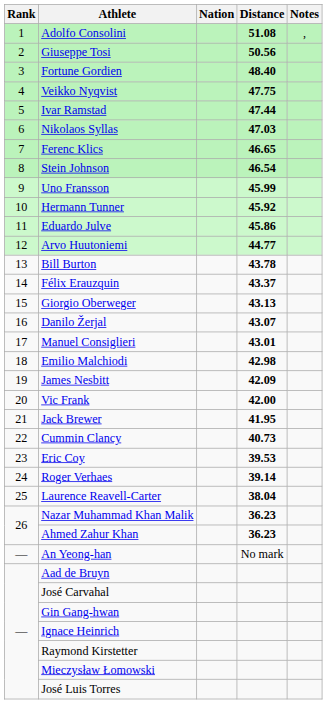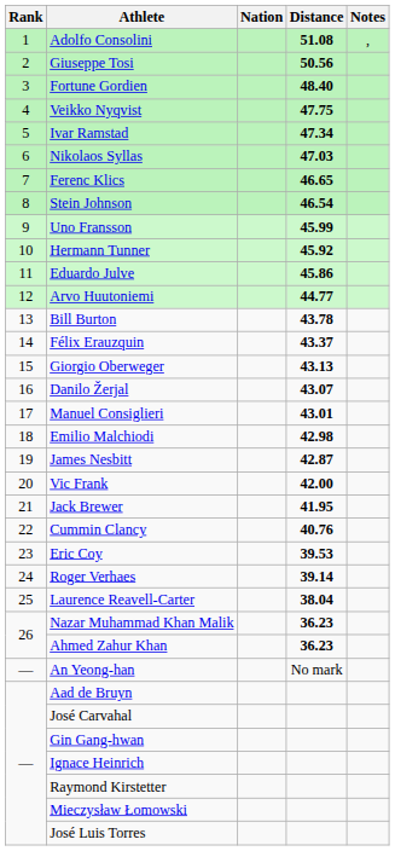Ivar Ramstad | Distance: 47.44 -> 47.34
James Nesbitt | Distance: 42.09 -> 42.87
Cummin Clancy | Distance: 40.73 -> 40.76
